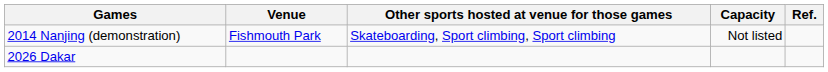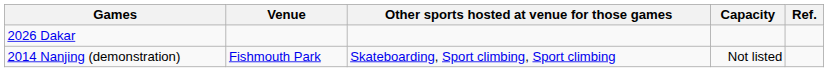rows swapped: 2014 Nanjing (demonstration) <-> 2026 Dakar
